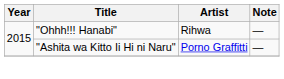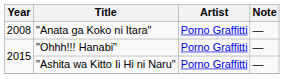+ row: 2008 | "Anata ga Koko ni Itara" | Porno Graffitti | —
"Ohhh!!! Hanabi" | Artist: Rihwa -> Porno Graffitti
